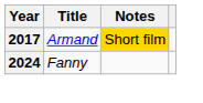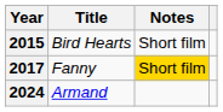+ row: 2015 | Bird Hearts | Short film
2017 | Title: Armand -> Fanny
2024 | Title: Fanny -> Armand
